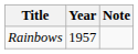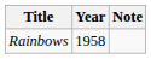Rainbows | Year: 1957 -> 1958
